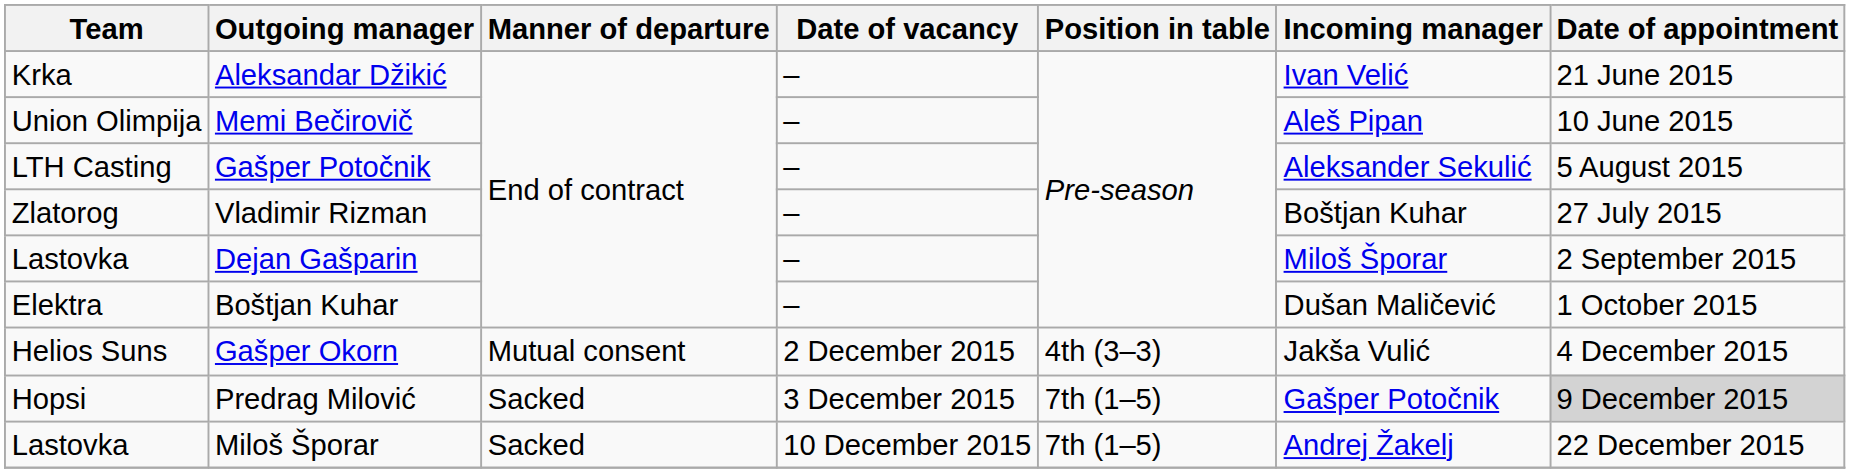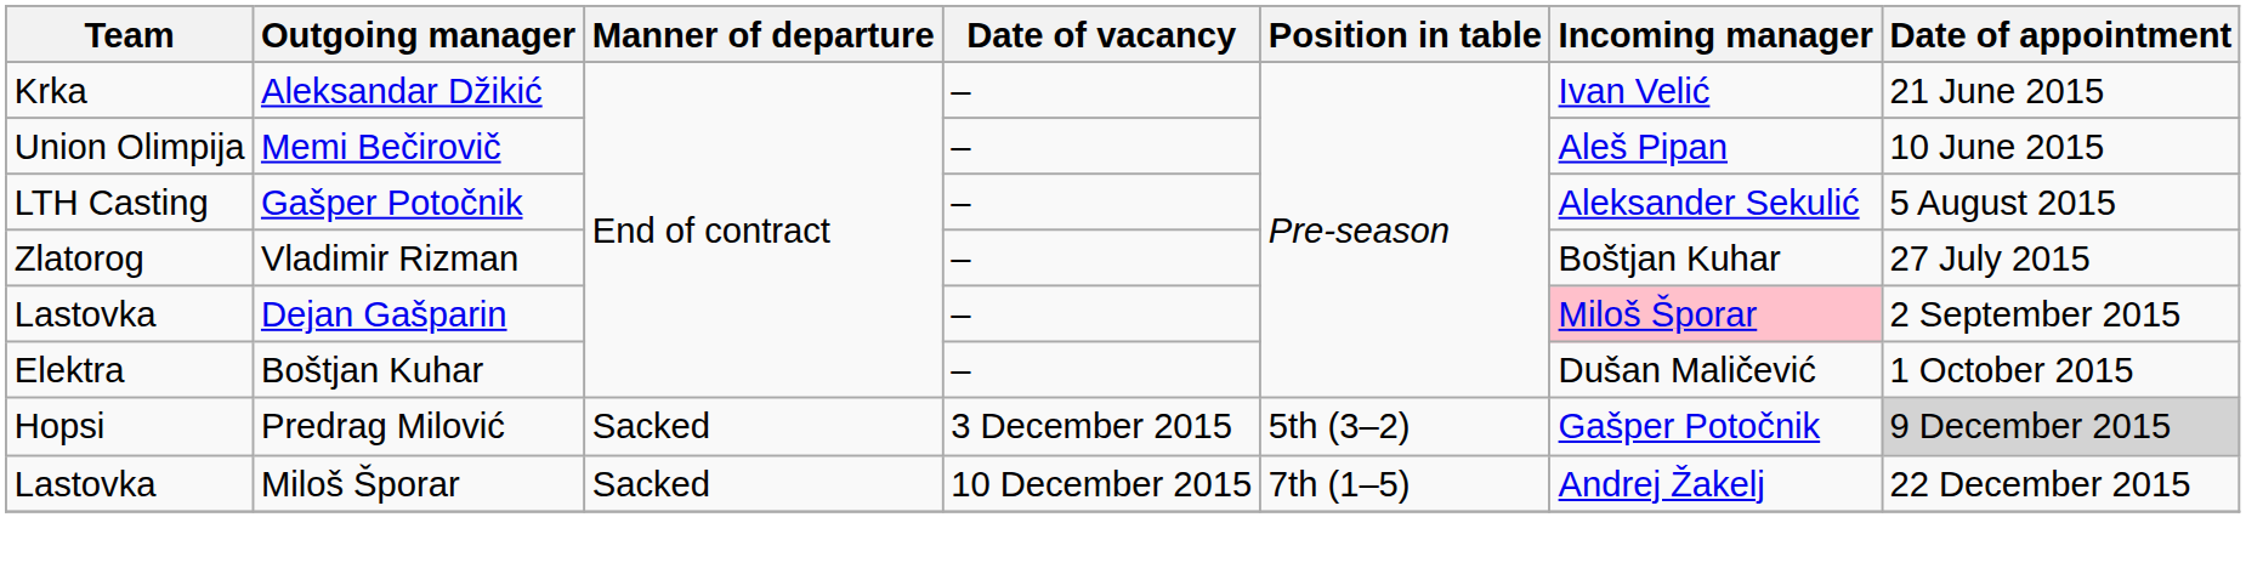Dejan Gašparin | Incoming manager: no background -> pink background
- row: Helios Suns | Gašper Okorn | Mutual consent | 2 December 2015 | 4th (3–3) | Jakša Vulić | 4 December 2015
Predrag Milović | Position in table: 7th (1–5) -> 5th (3–2)
